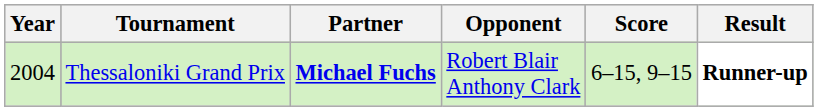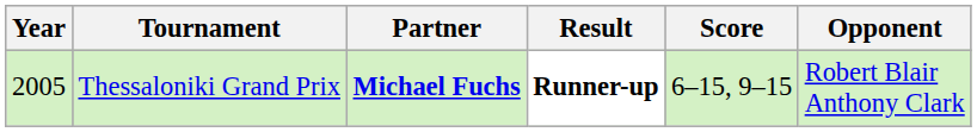columns swapped: Opponent <-> Result
Thessaloniki Grand Prix | Year: 2004 -> 2005
